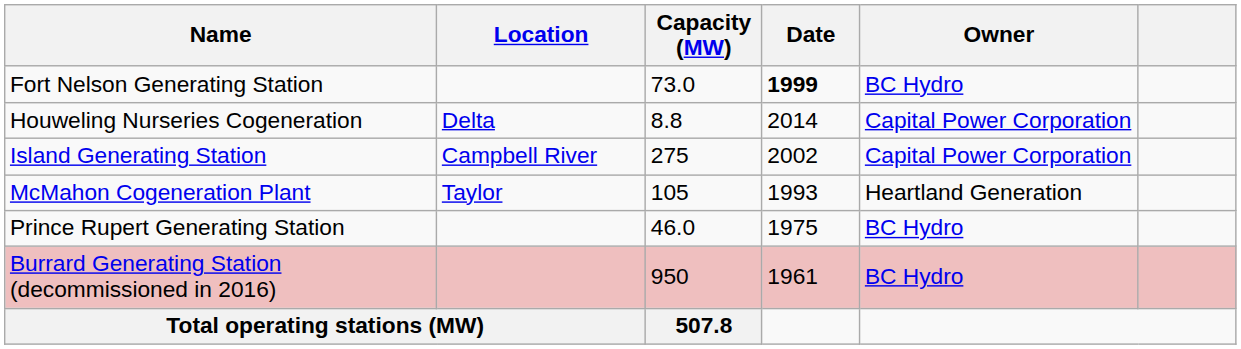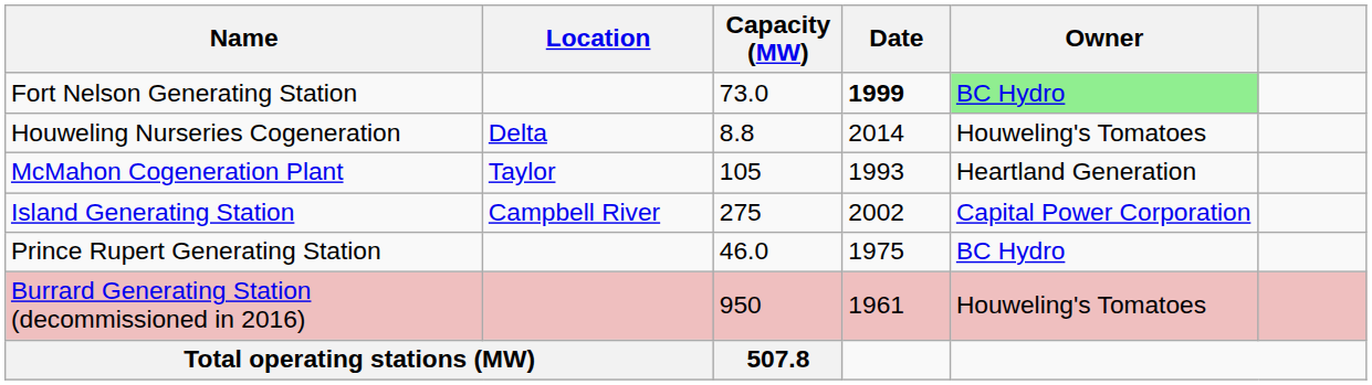Fort Nelson Generating Station | Owner: no background -> lightgreen background
Houweling Nurseries Cogeneration | Owner: Capital Power Corporation -> Houweling's Tomatoes
rows swapped: Island Generating Station <-> McMahon Cogeneration Plant
Burrard Generating Station (decommissioned in 2016) | Owner: BC Hydro -> Houweling's Tomatoes
